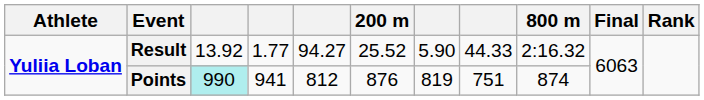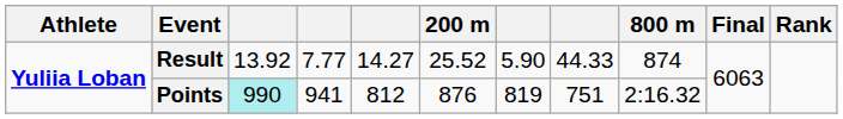Result | column 4: 1.77 -> 7.77
Result | column 5: 94.27 -> 14.27
Result | 800 m: 2:16.32 -> 874
Points | 800 m: 874 -> 2:16.32
